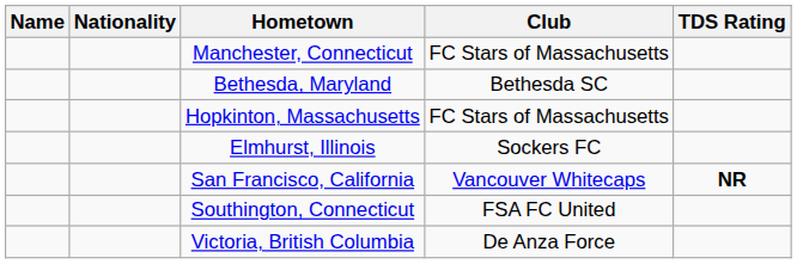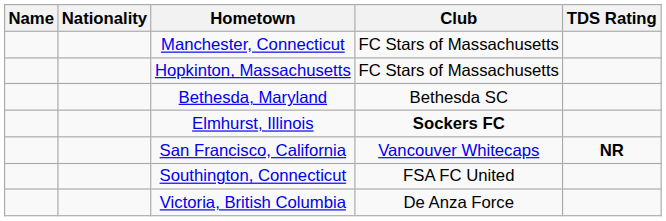rows swapped: Bethesda, Maryland <-> Hopkinton, Massachusetts
Elmhurst, Illinois | Club: normal -> bold
